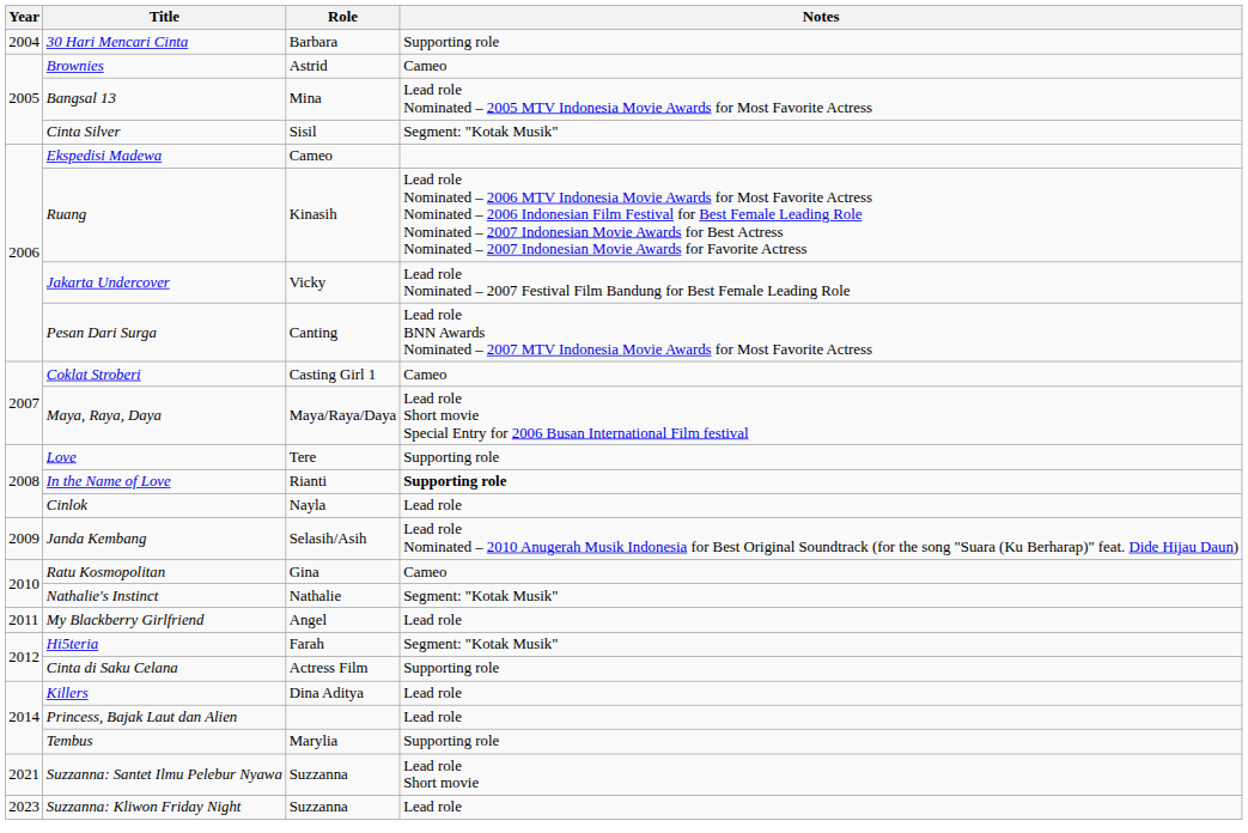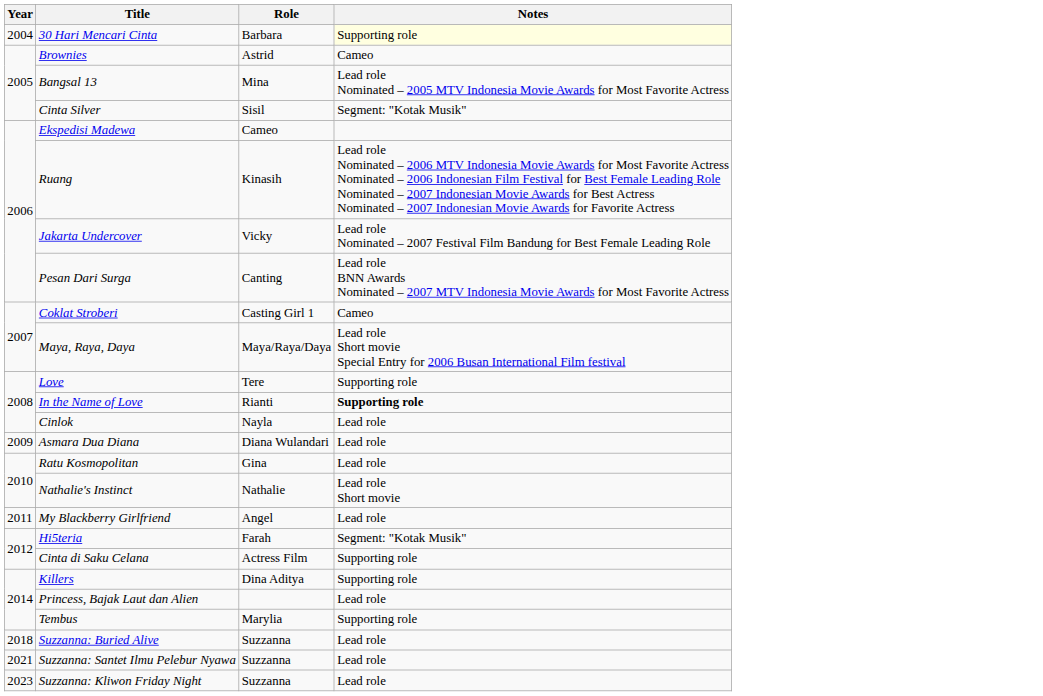30 Hari Mencari Cinta | Notes: no background -> lightyellow background
+ row: 2009 | Asmara Dua Diana | Diana Wulandari | Lead role
- row: 2009 | Janda Kembang | Selasih/Asih | Lead role Nominated – 2010 Anugerah Musik Indonesia for Best Original Soundtrack (for the song "Suara (Ku Berharap)" feat. Dide Hijau Daun)
Ratu Kosmopolitan | Notes: Cameo -> Lead role
Nathalie's Instinct | Notes: Segment: "Kotak Musik" -> Lead role Short movie
Killers | Notes: Lead role -> Supporting role
+ row: 2018 | Suzzanna: Buried Alive | Suzzanna | Lead role
Suzzanna: Santet Ilmu Pelebur Nyawa | Notes: Lead role Short movie -> Lead role
